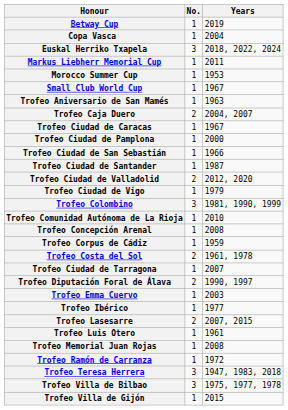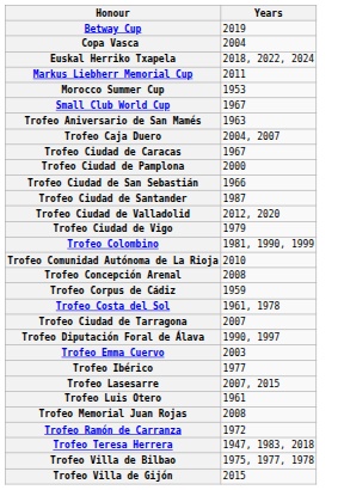- column: No. | 1 | 1 | 3 | 1 | 1 | 1 | 1 | 2 | 1 | 1 | 1 | 1 | 2 | 1 | 3 | 1 | 1 | 1 | 2 | 1 | 2 | 1 | 1 | 2 | 1 | 1 | 1 | 3 | 3 | 1
